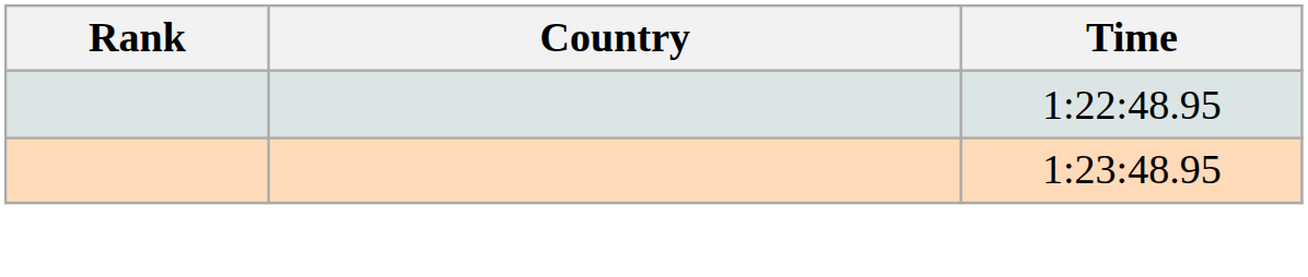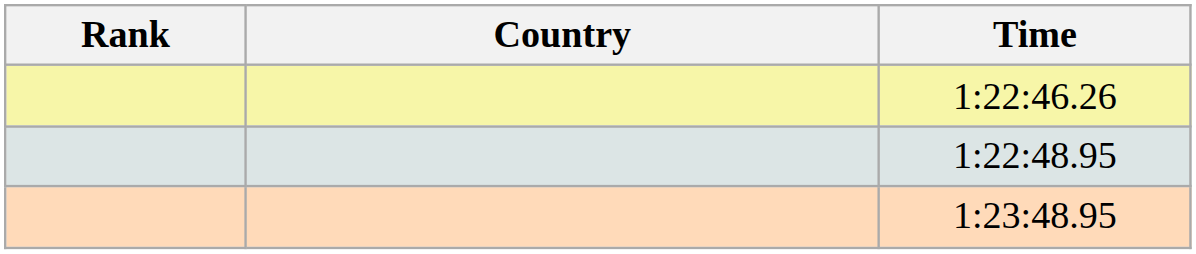+ row: 1:22:46.26
